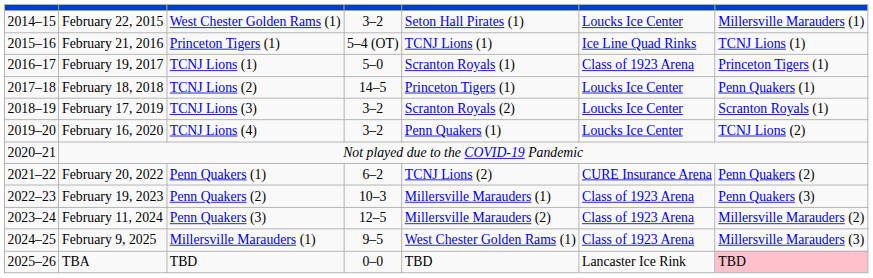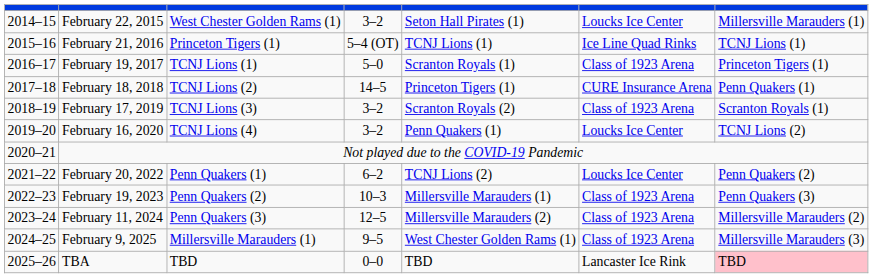February 18, 2018 | column 6: Loucks Ice Center -> CURE Insurance Arena
February 17, 2019 | column 6: Loucks Ice Center -> Class of 1923 Arena
February 20, 2022 | column 6: CURE Insurance Arena -> Loucks Ice Center
